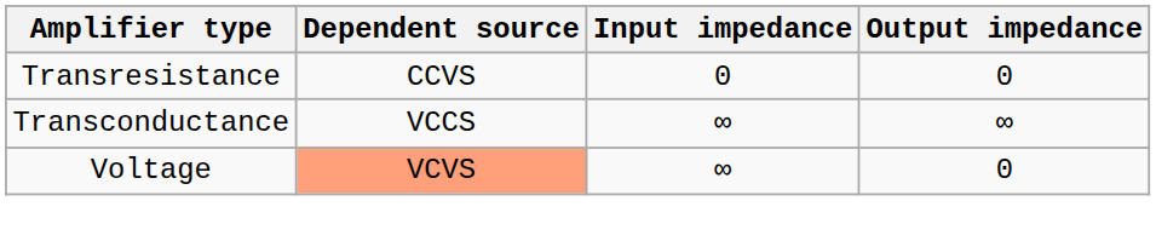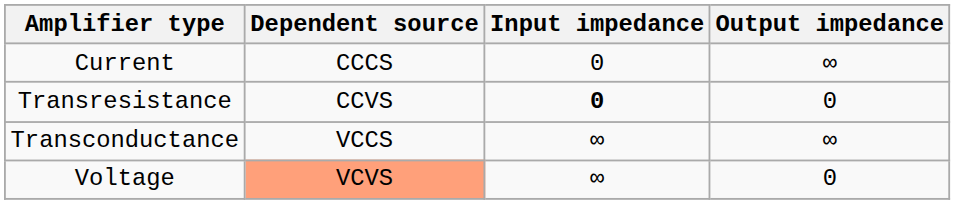+ row: Current | CCCS | 0 | ∞
Transresistance | Input impedance: normal -> bold
